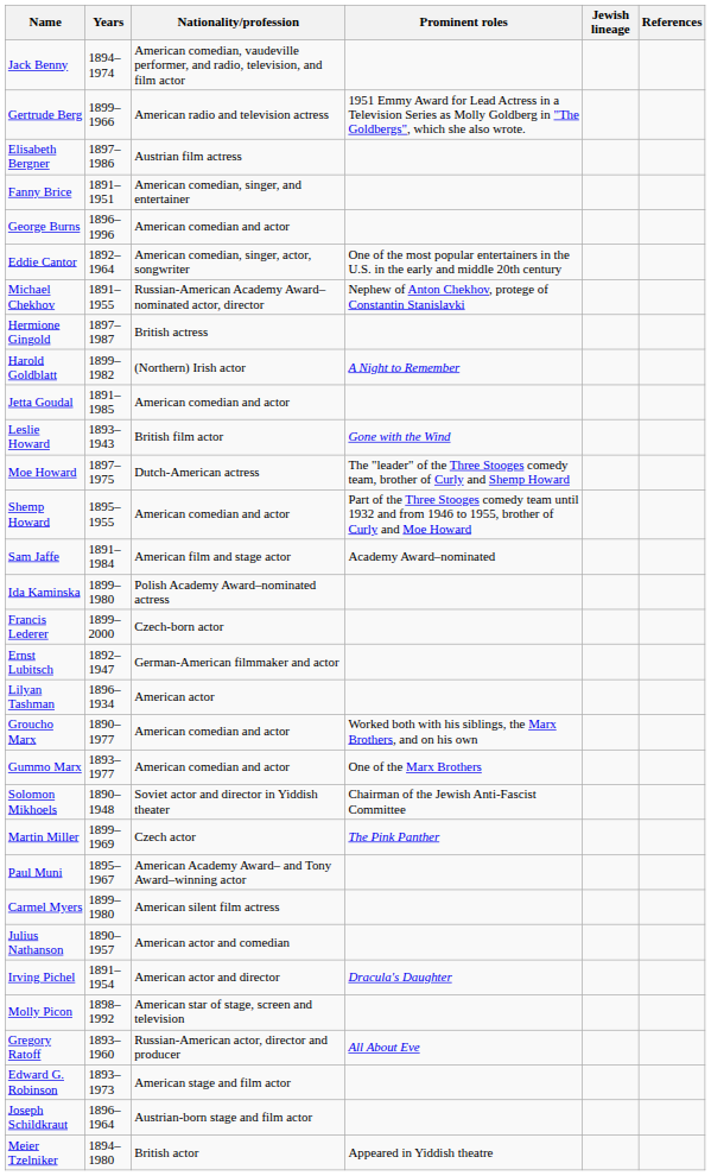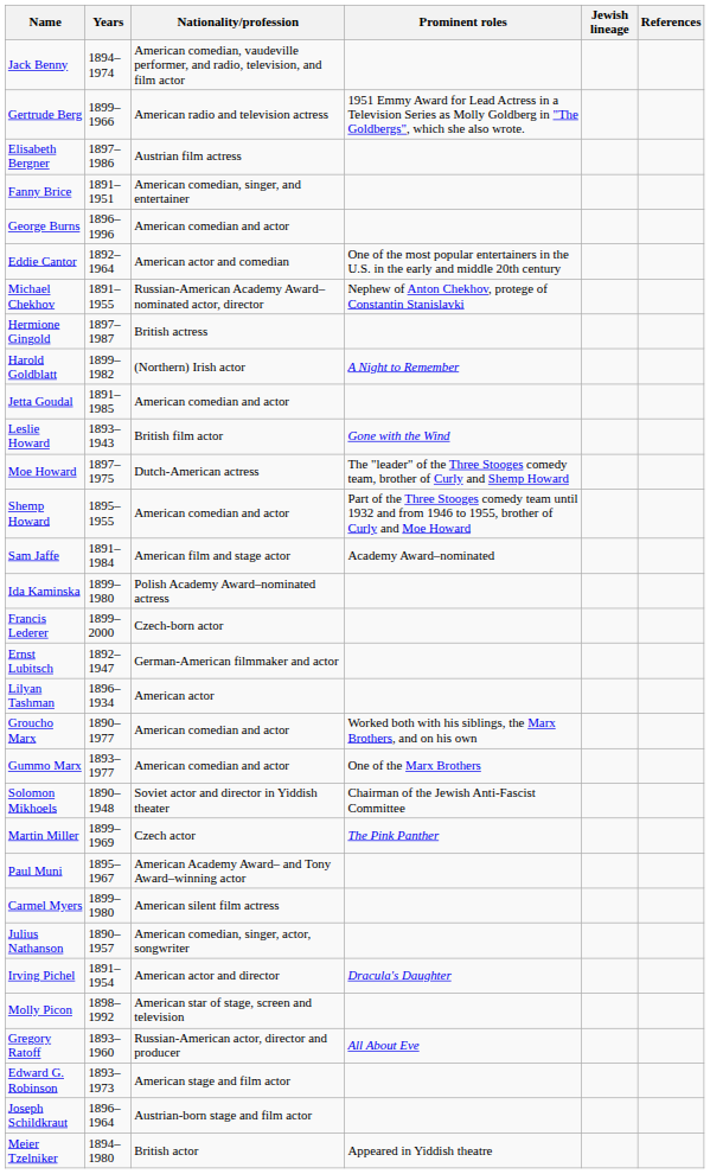Eddie Cantor | Nationality/profession: American comedian, singer, actor, songwriter -> American actor and comedian
Julius Nathanson | Nationality/profession: American actor and comedian -> American comedian, singer, actor, songwriter
